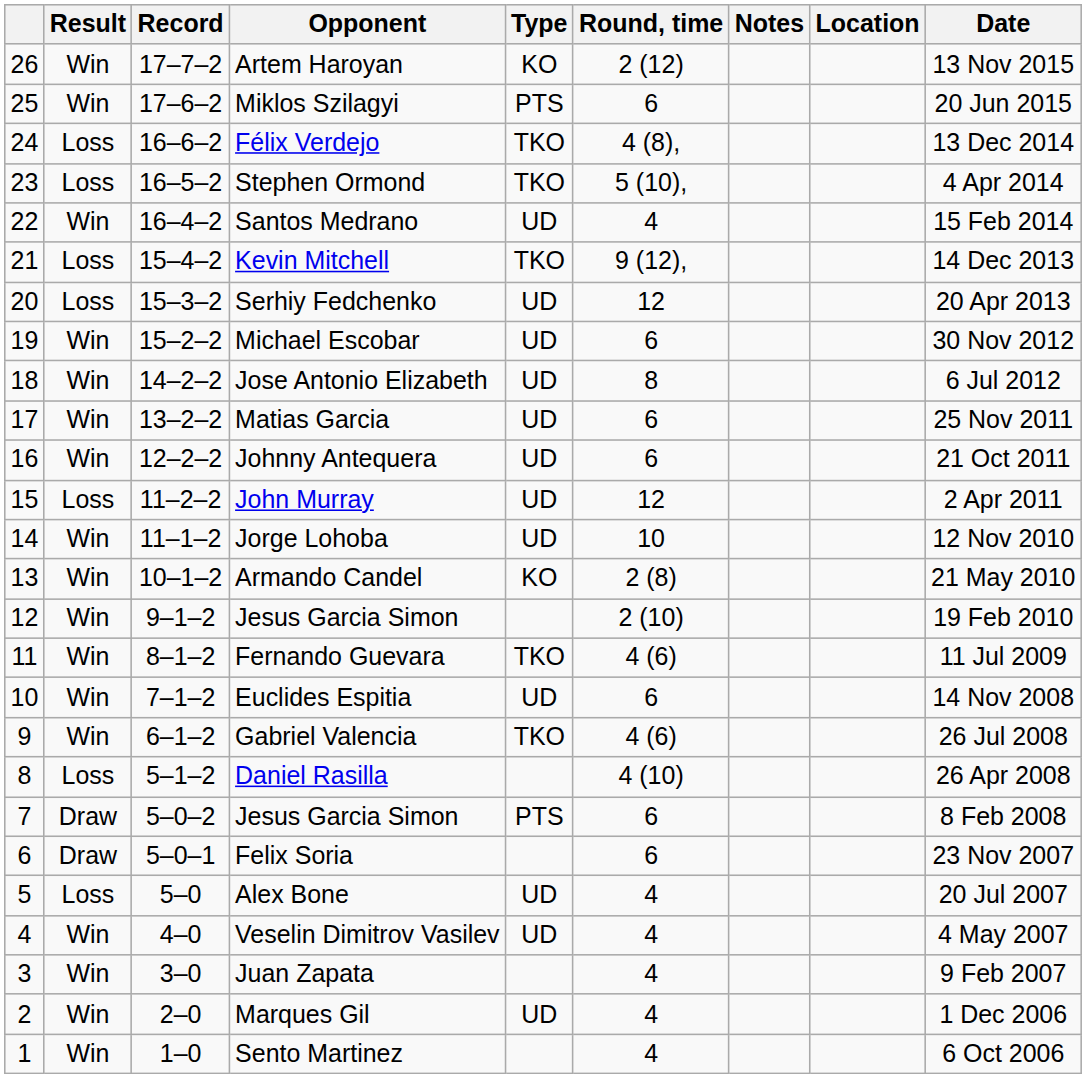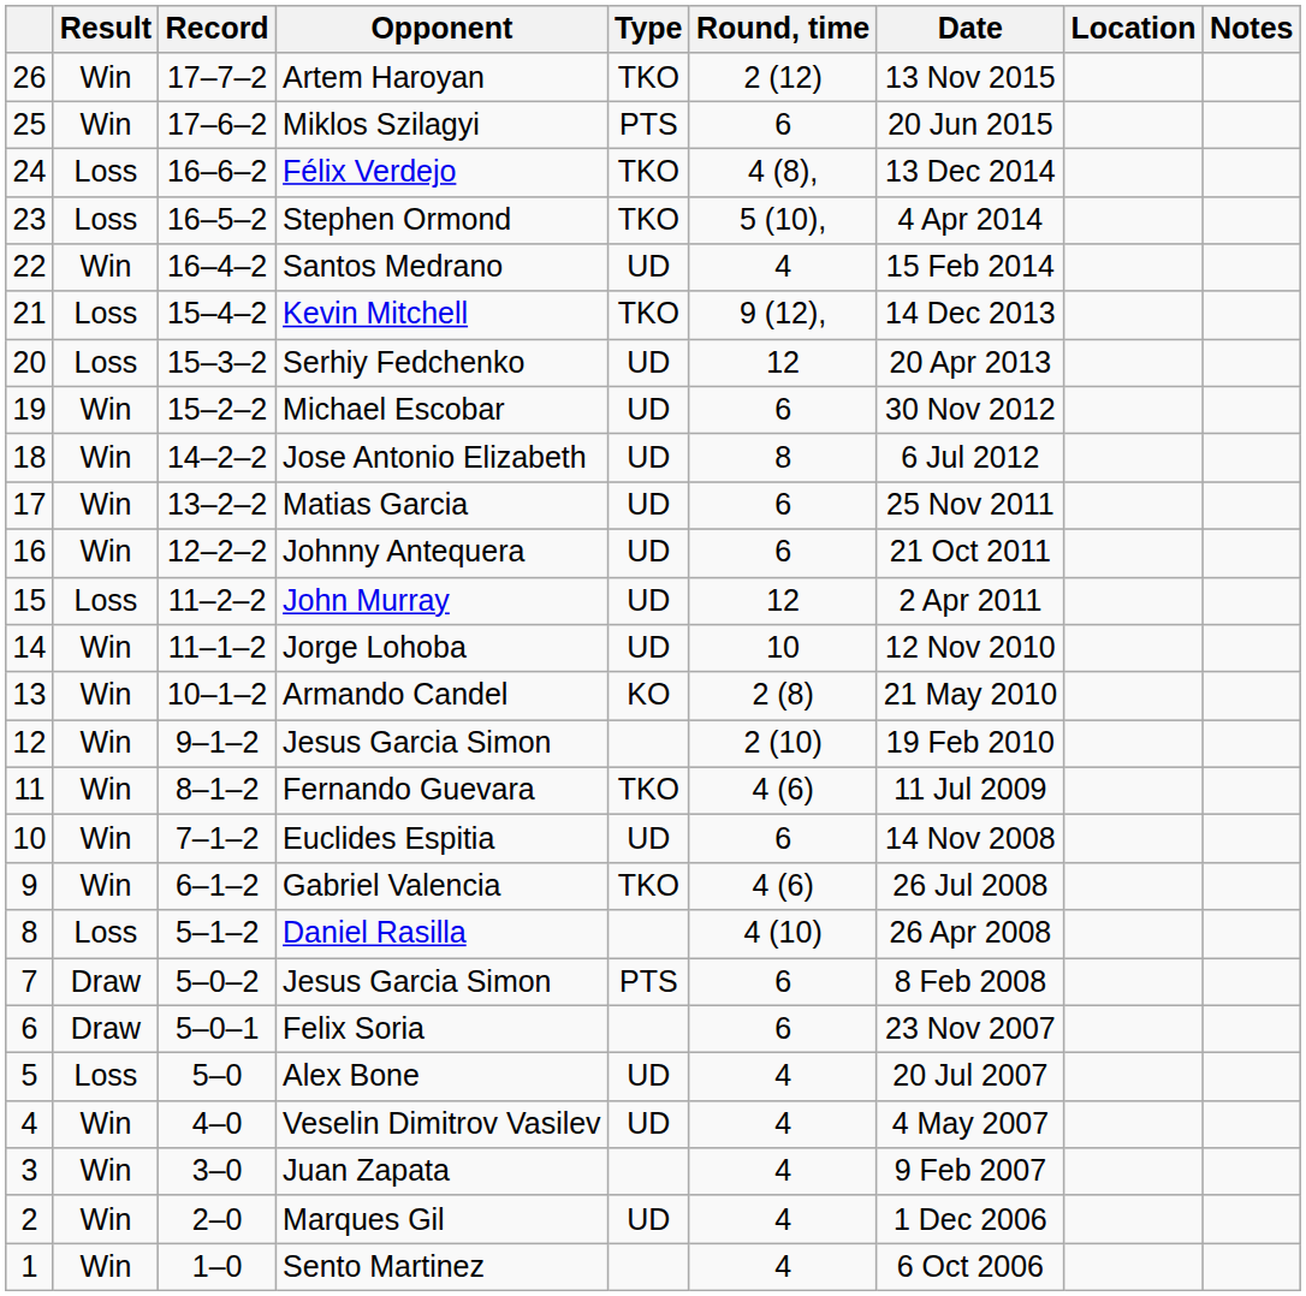columns swapped: Date <-> Notes
Artem Haroyan | Type: KO -> TKO
